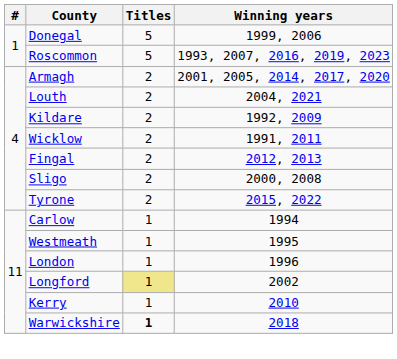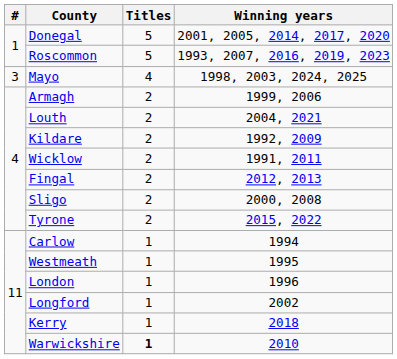Donegal | Winning years: 1999, 2006 -> 2001, 2005, 2014, 2017, 2020
+ row: 3 | Mayo | 4 | 1998, 2003, 2024, 2025
Armagh | Winning years: 2001, 2005, 2014, 2017, 2020 -> 1999, 2006
Longford | Titles: khaki background -> no background
Kerry | Winning years: 2010 -> 2018
Warwickshire | Winning years: 2018 -> 2010
